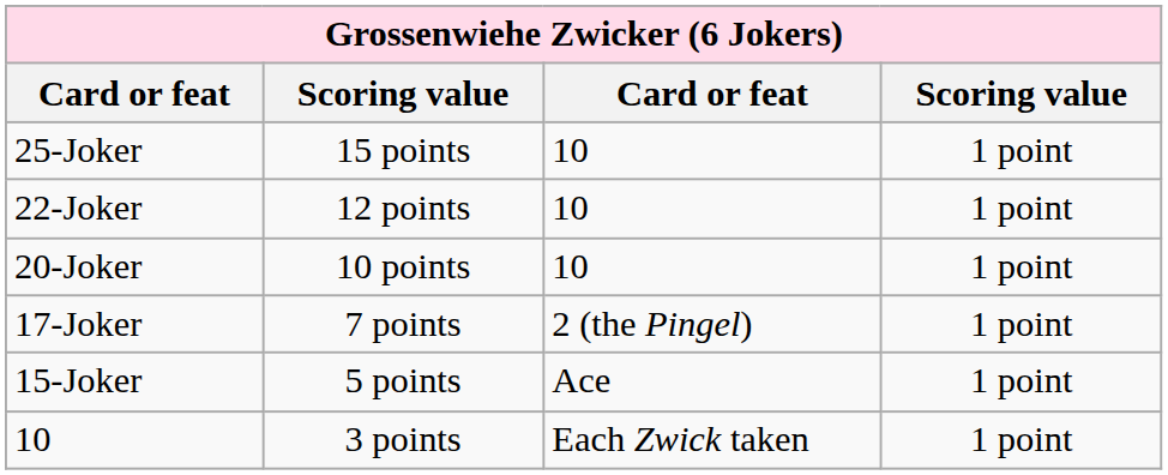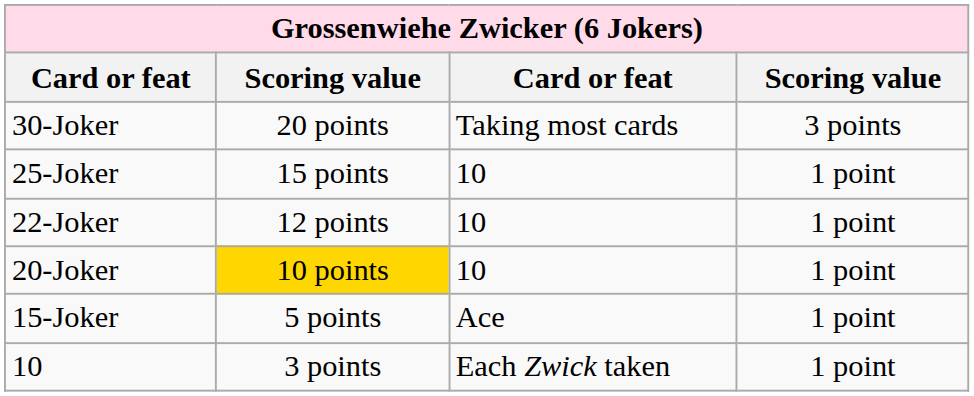+ row: 30-Joker | 20 points | Taking most cards | 3 points
20-Joker | column 2: no background -> gold background
- row: 17-Joker | 7 points | 2 (the Pingel) | 1 point
